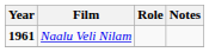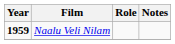Naalu Veli Nilam | Year: 1961 -> 1959
